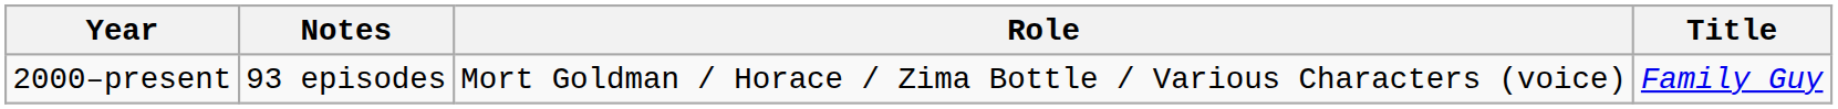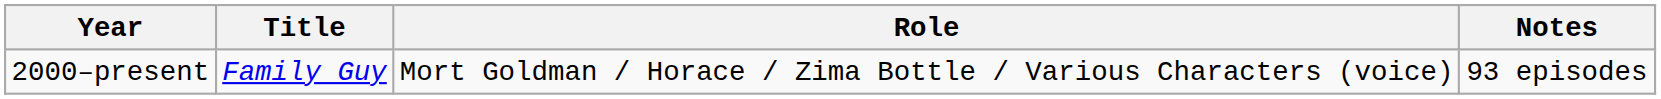columns swapped: Title <-> Notes
